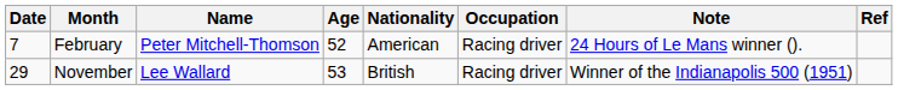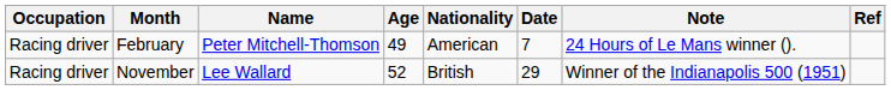columns swapped: Date <-> Occupation
February | Age: 52 -> 49
November | Age: 53 -> 52
